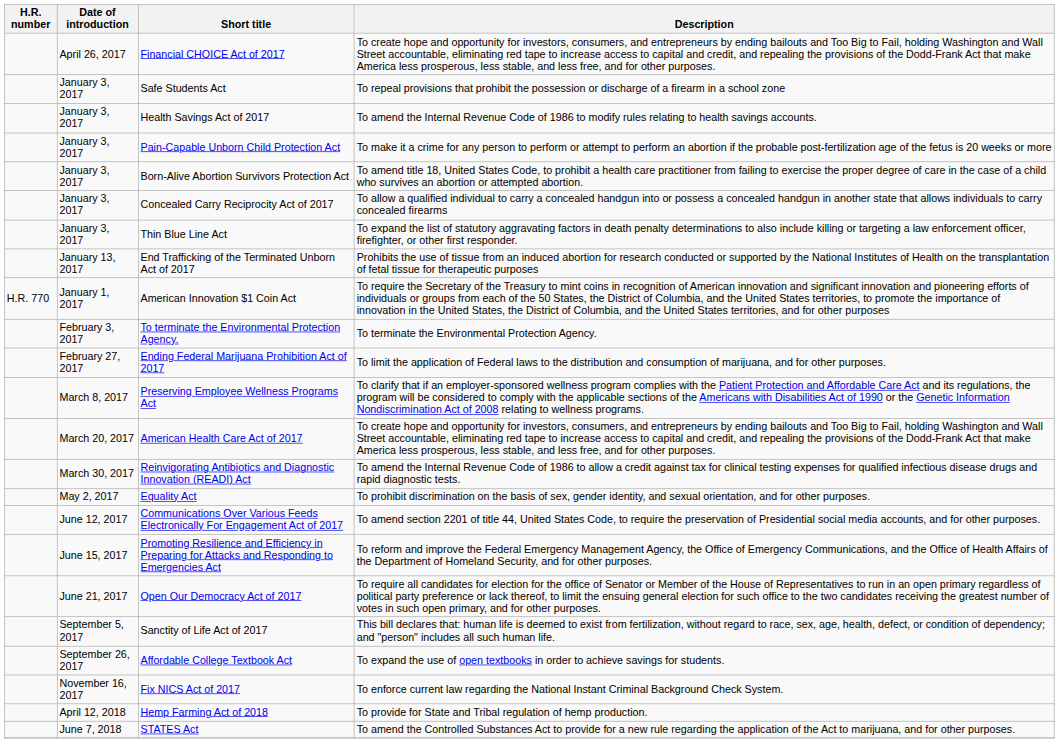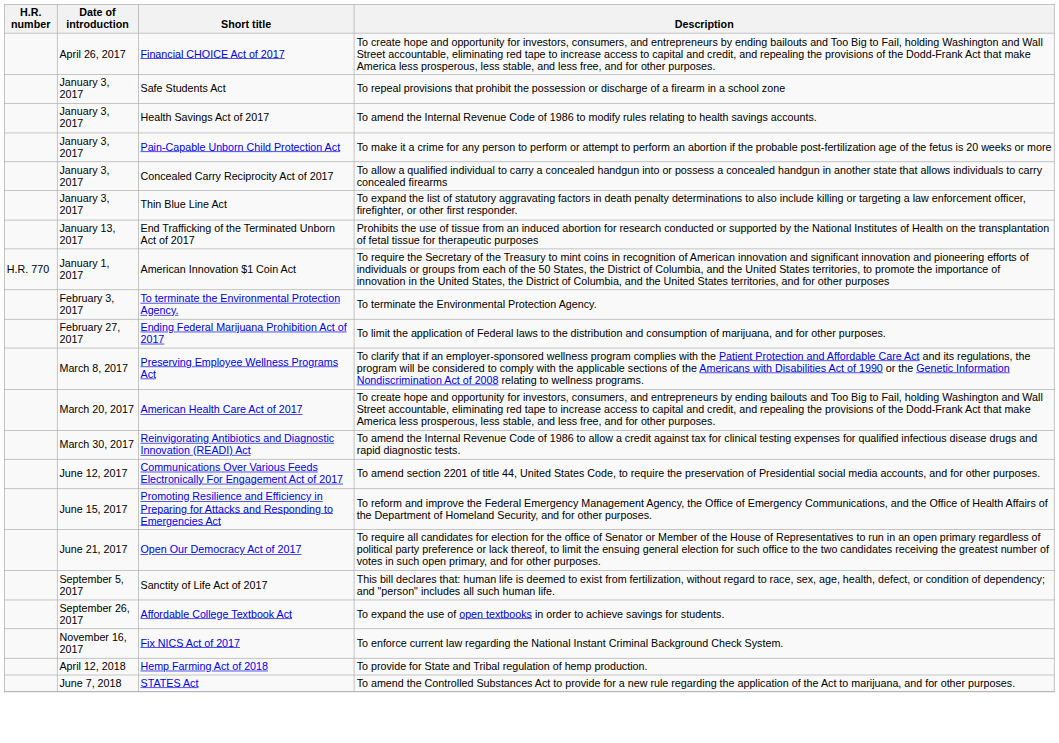- row: January 3, 2017 | Born-Alive Abortion Survivors Protection Act | To amend title 18, United States Code, to prohibit a health care practitioner from failing to exercise the proper degree of care in the case of a child who survives an abortion or attempted abortion.
- row: May 2, 2017 | Equality Act | To prohibit discrimination on the basis of sex, gender identity, and sexual orientation, and for other purposes.
